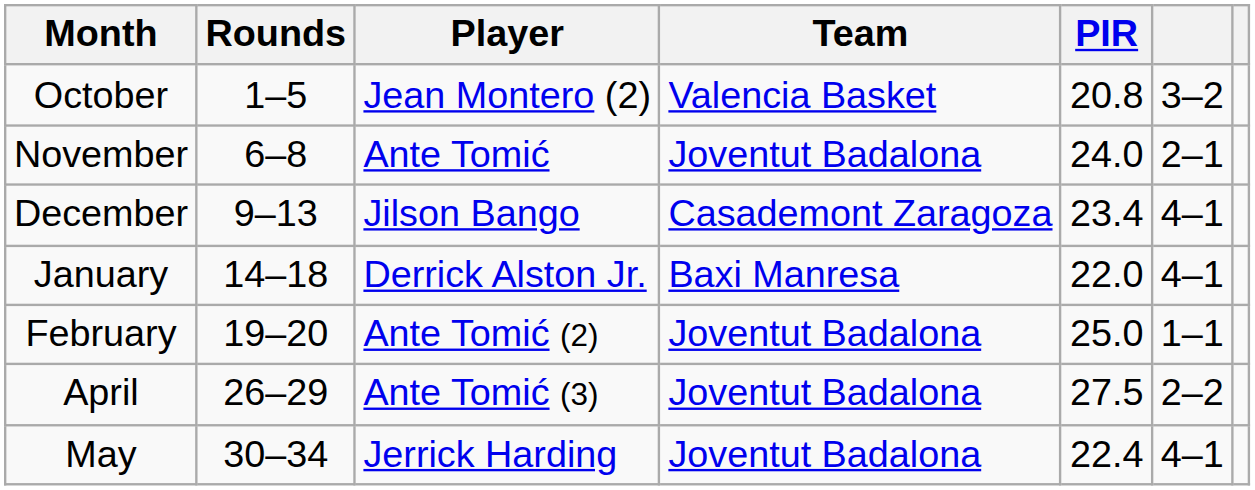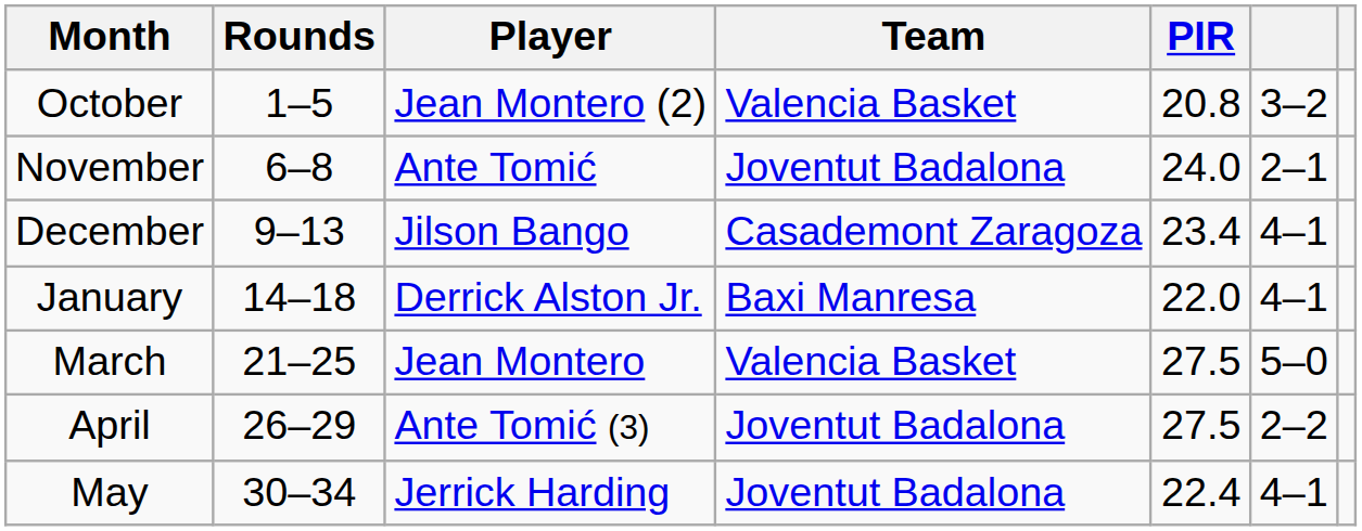- row: February | 19–20 | Ante Tomić (2) | Joventut Badalona | 25.0 | 1–1
+ row: March | 21–25 | Jean Montero | Valencia Basket | 27.5 | 5–0
